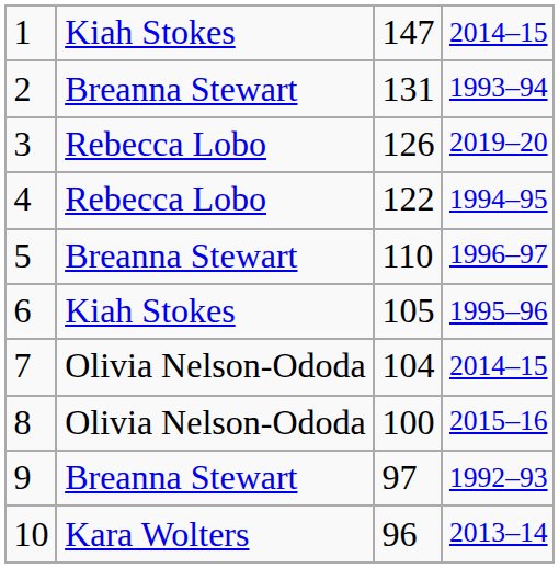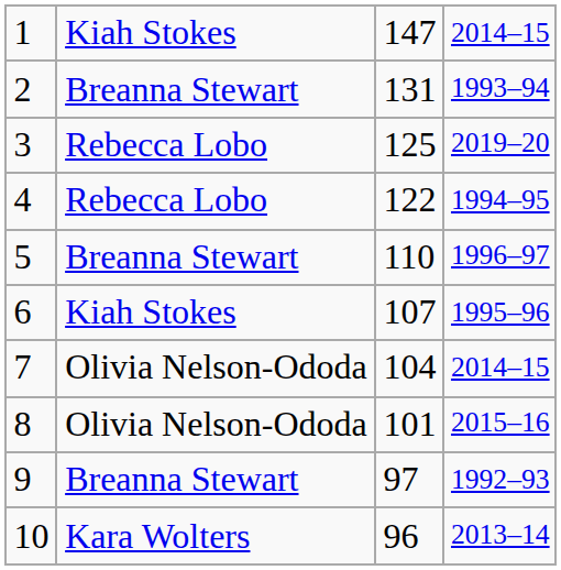3 | column 3: 126 -> 125
6 | column 3: 105 -> 107
8 | column 3: 100 -> 101
